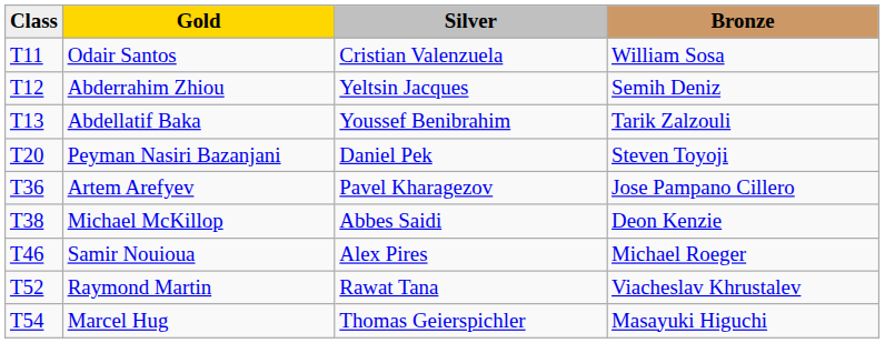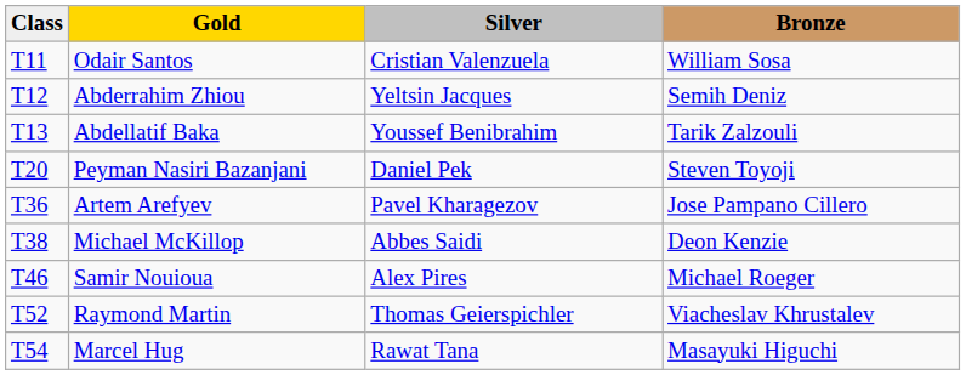Raymond Martin | Silver: Rawat Tana -> Thomas Geierspichler
Marcel Hug | Silver: Thomas Geierspichler -> Rawat Tana
